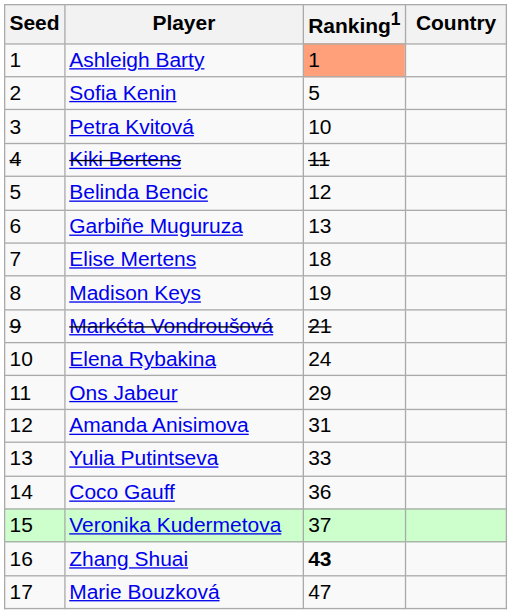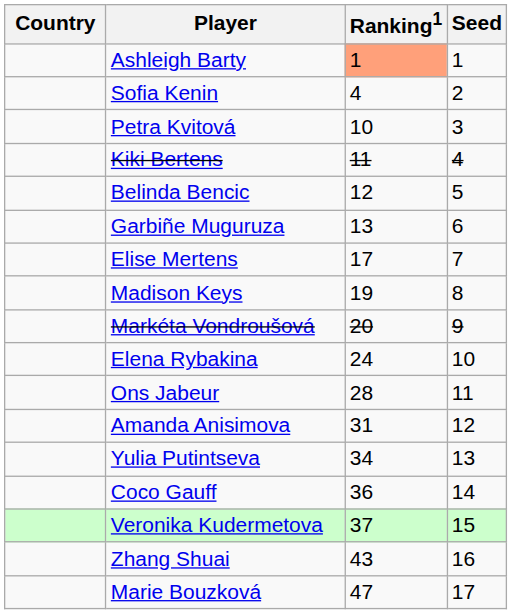columns swapped: Country <-> Seed
Sofia Kenin | Ranking1: 5 -> 4
Elise Mertens | Ranking1: 18 -> 17
Markéta Vondroušová | Ranking1: 21 -> 20
Ons Jabeur | Ranking1: 29 -> 28
Yulia Putintseva | Ranking1: 33 -> 34
Zhang Shuai | Ranking1: bold -> normal
